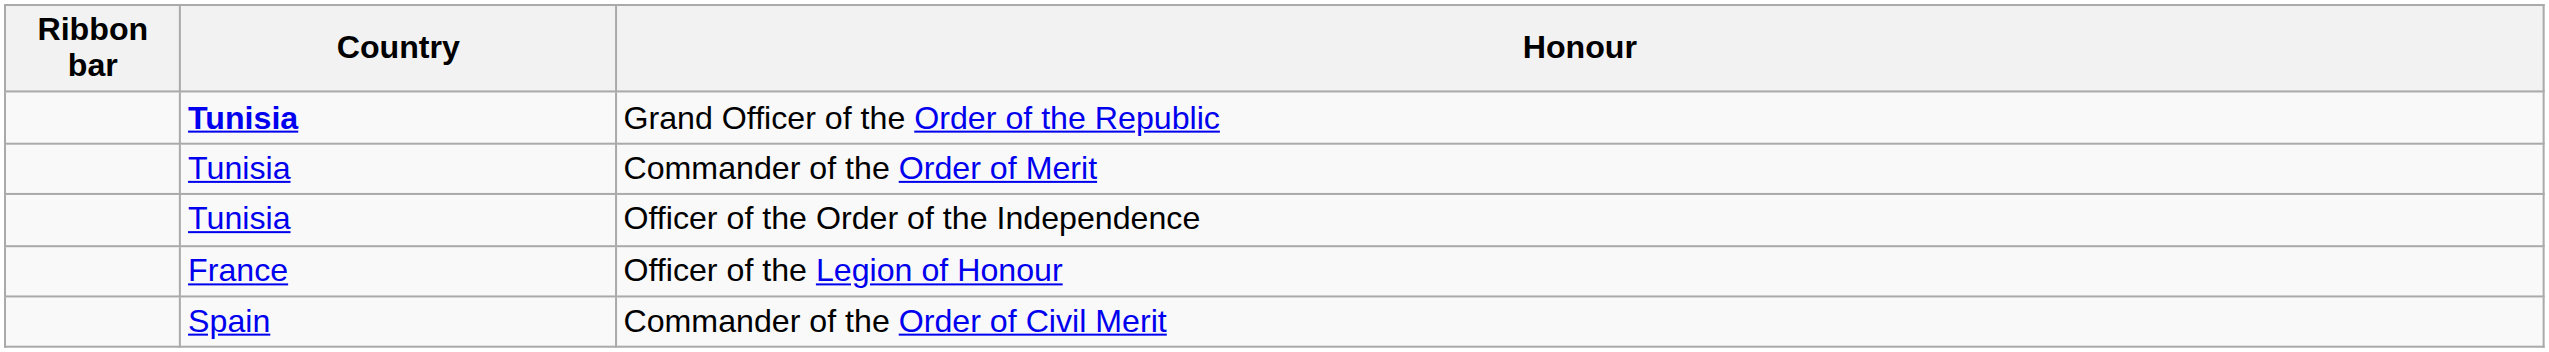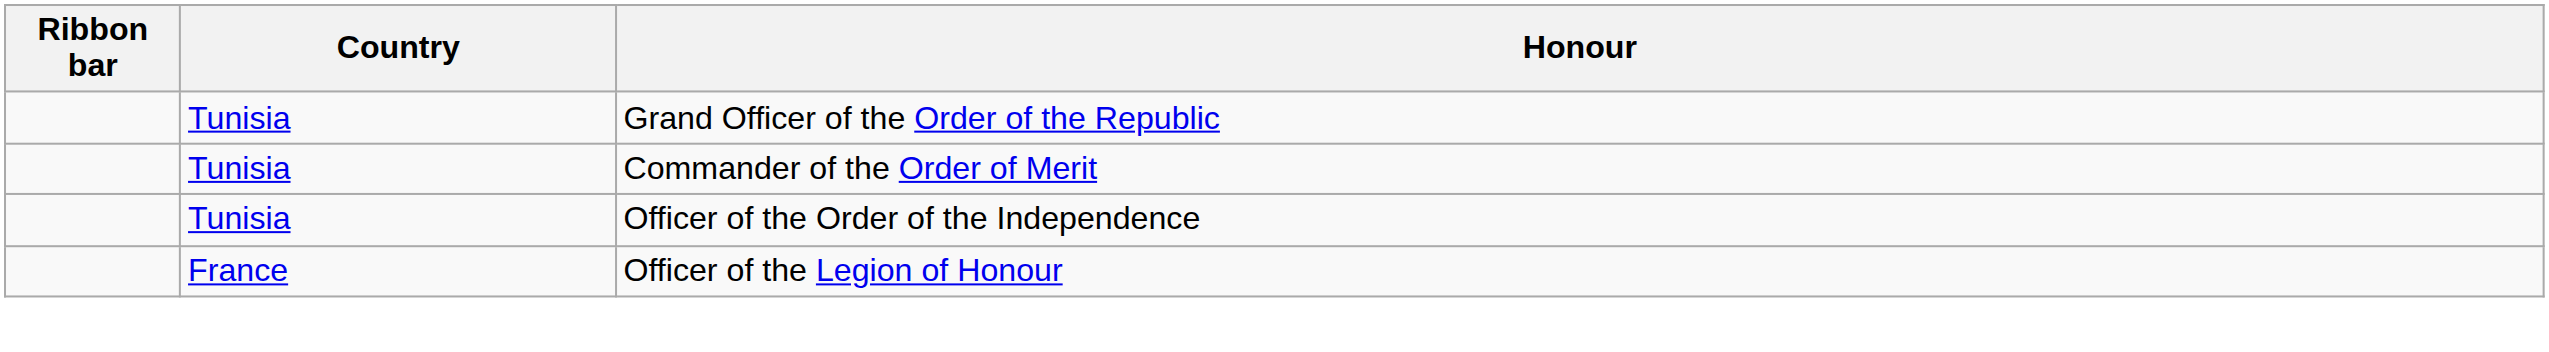Grand Officer of the Order of the Republic | Country: bold -> normal
- row: Spain | Commander of the Order of Civil Merit
